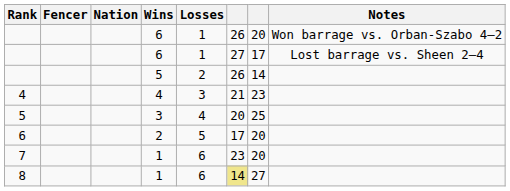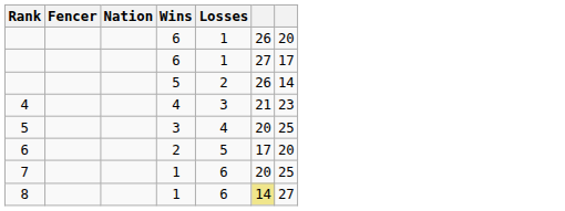- column: Notes | Won barrage vs. Orban-Szabo 4–2 | Lost barrage vs. Sheen 2–4
7 | column 6: 23 -> 20
7 | column 7: 20 -> 25
